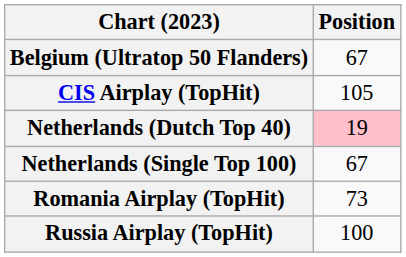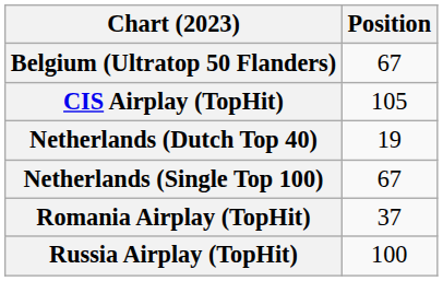Netherlands (Dutch Top 40) | Position: pink background -> no background
Romania Airplay (TopHit) | Position: 73 -> 37
